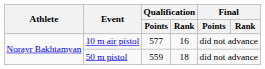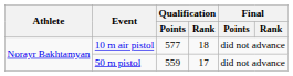10 m air pistol | Qualification / Rank: 16 -> 18
50 m pistol | Qualification / Rank: 18 -> 17
